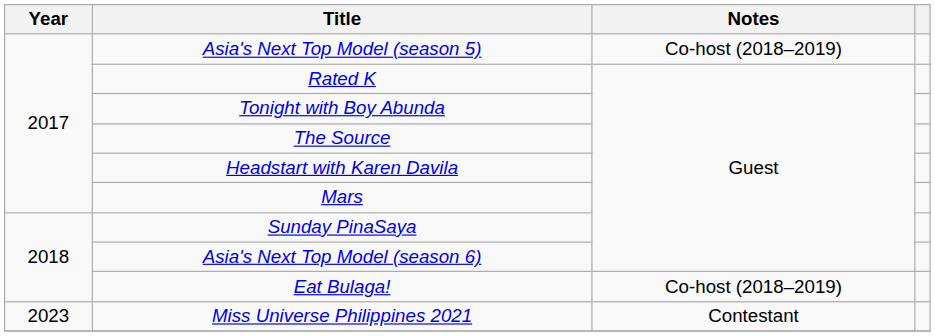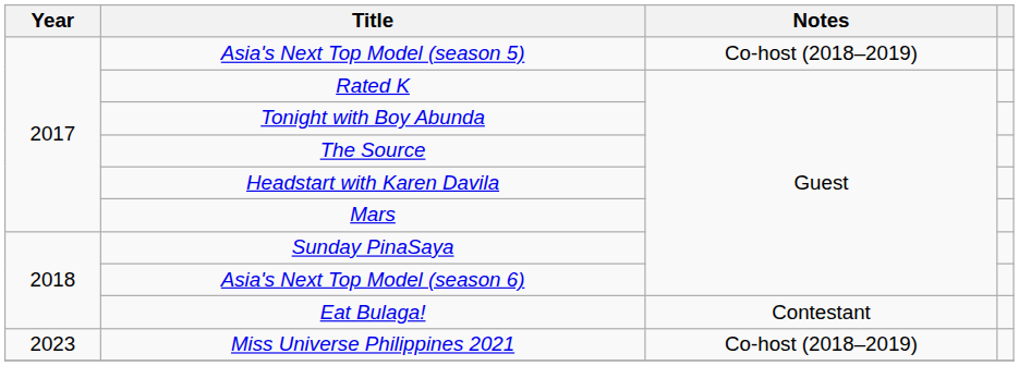Eat Bulaga! | Notes: Co-host (2018–2019) -> Contestant
Miss Universe Philippines 2021 | Notes: Contestant -> Co-host (2018–2019)
